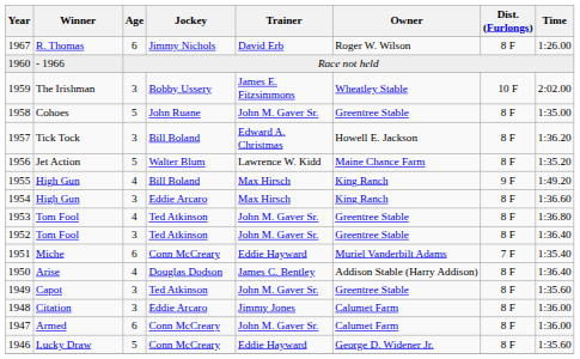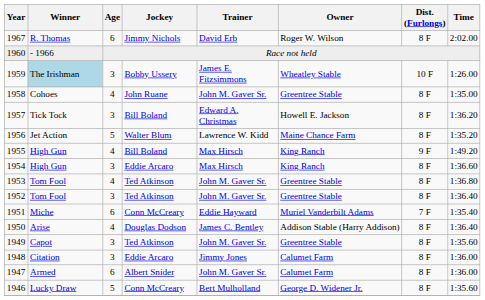1967 | Time: 1:26.00 -> 2:02.00
1959 | Winner: no background -> lightblue background
1959 | Time: 2:02.00 -> 1:26.00
1958 | Age: 5 -> 4
1947 | Jockey: Conn McCreary -> Albert Snider
1946 | Trainer: Eddie Hayward -> Bert Mulholland
